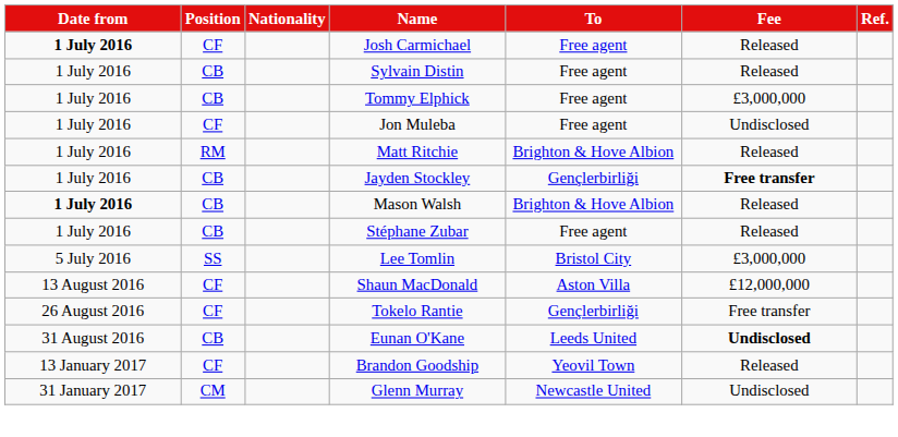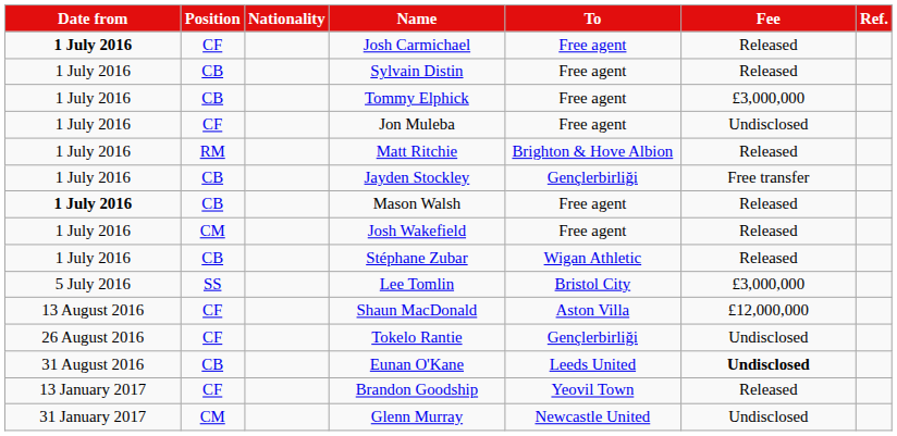Jayden Stockley | Fee: bold -> normal
Mason Walsh | To: Brighton & Hove Albion -> Free agent
+ row: 1 July 2016 | CM | Josh Wakefield | Free agent | Released
Stéphane Zubar | To: Free agent -> Wigan Athletic
Tokelo Rantie | Fee: Free transfer -> Undisclosed
